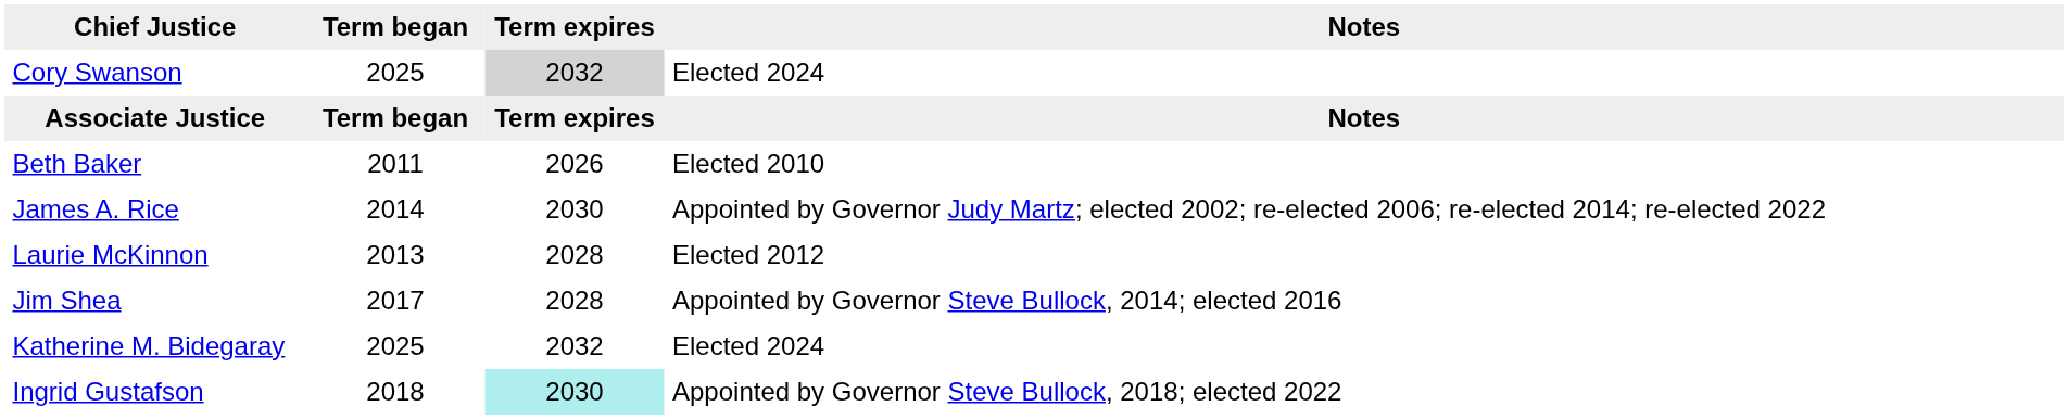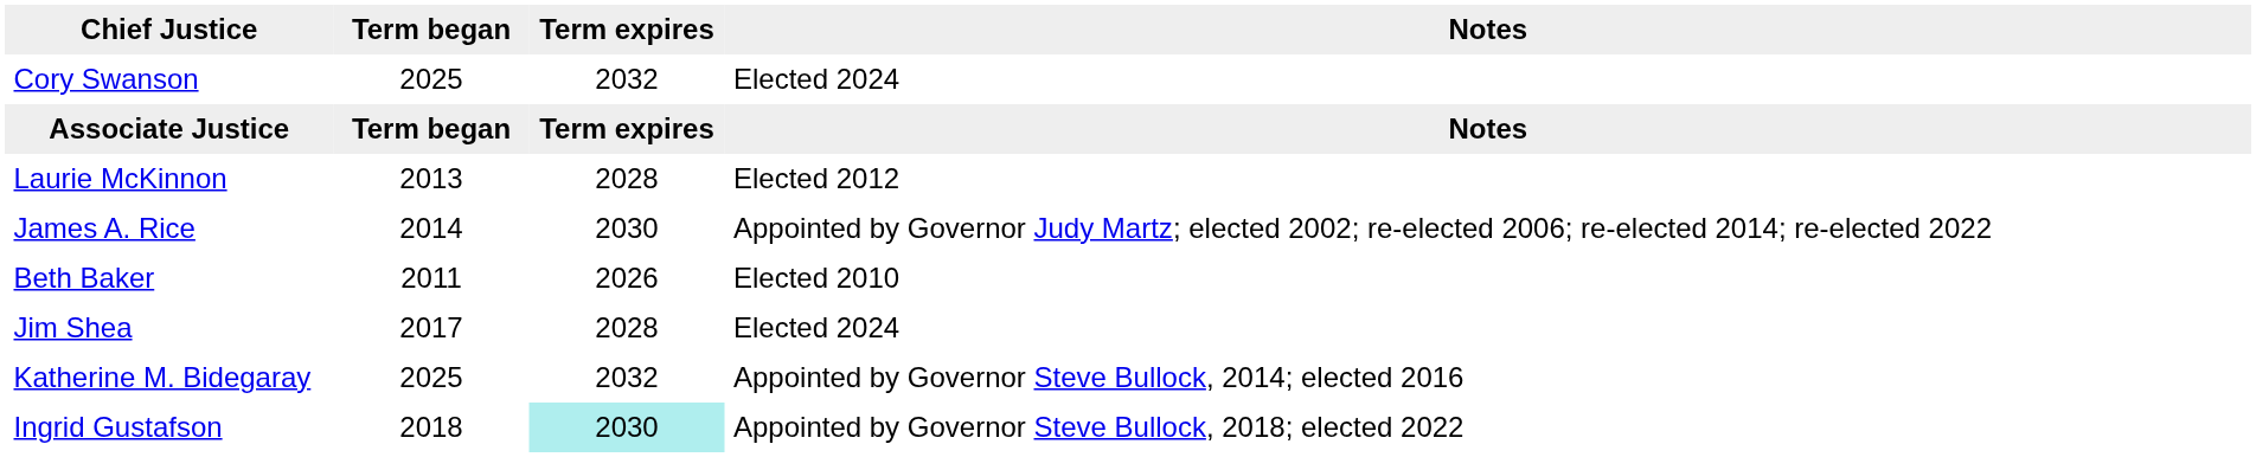Cory Swanson | Term expires: lightgrey background -> no background
rows swapped: Laurie McKinnon <-> Beth Baker
Jim Shea | Notes: Appointed by Governor Steve Bullock, 2014; elected 2016 -> Elected 2024
Katherine M. Bidegaray | Notes: Elected 2024 -> Appointed by Governor Steve Bullock, 2014; elected 2016
